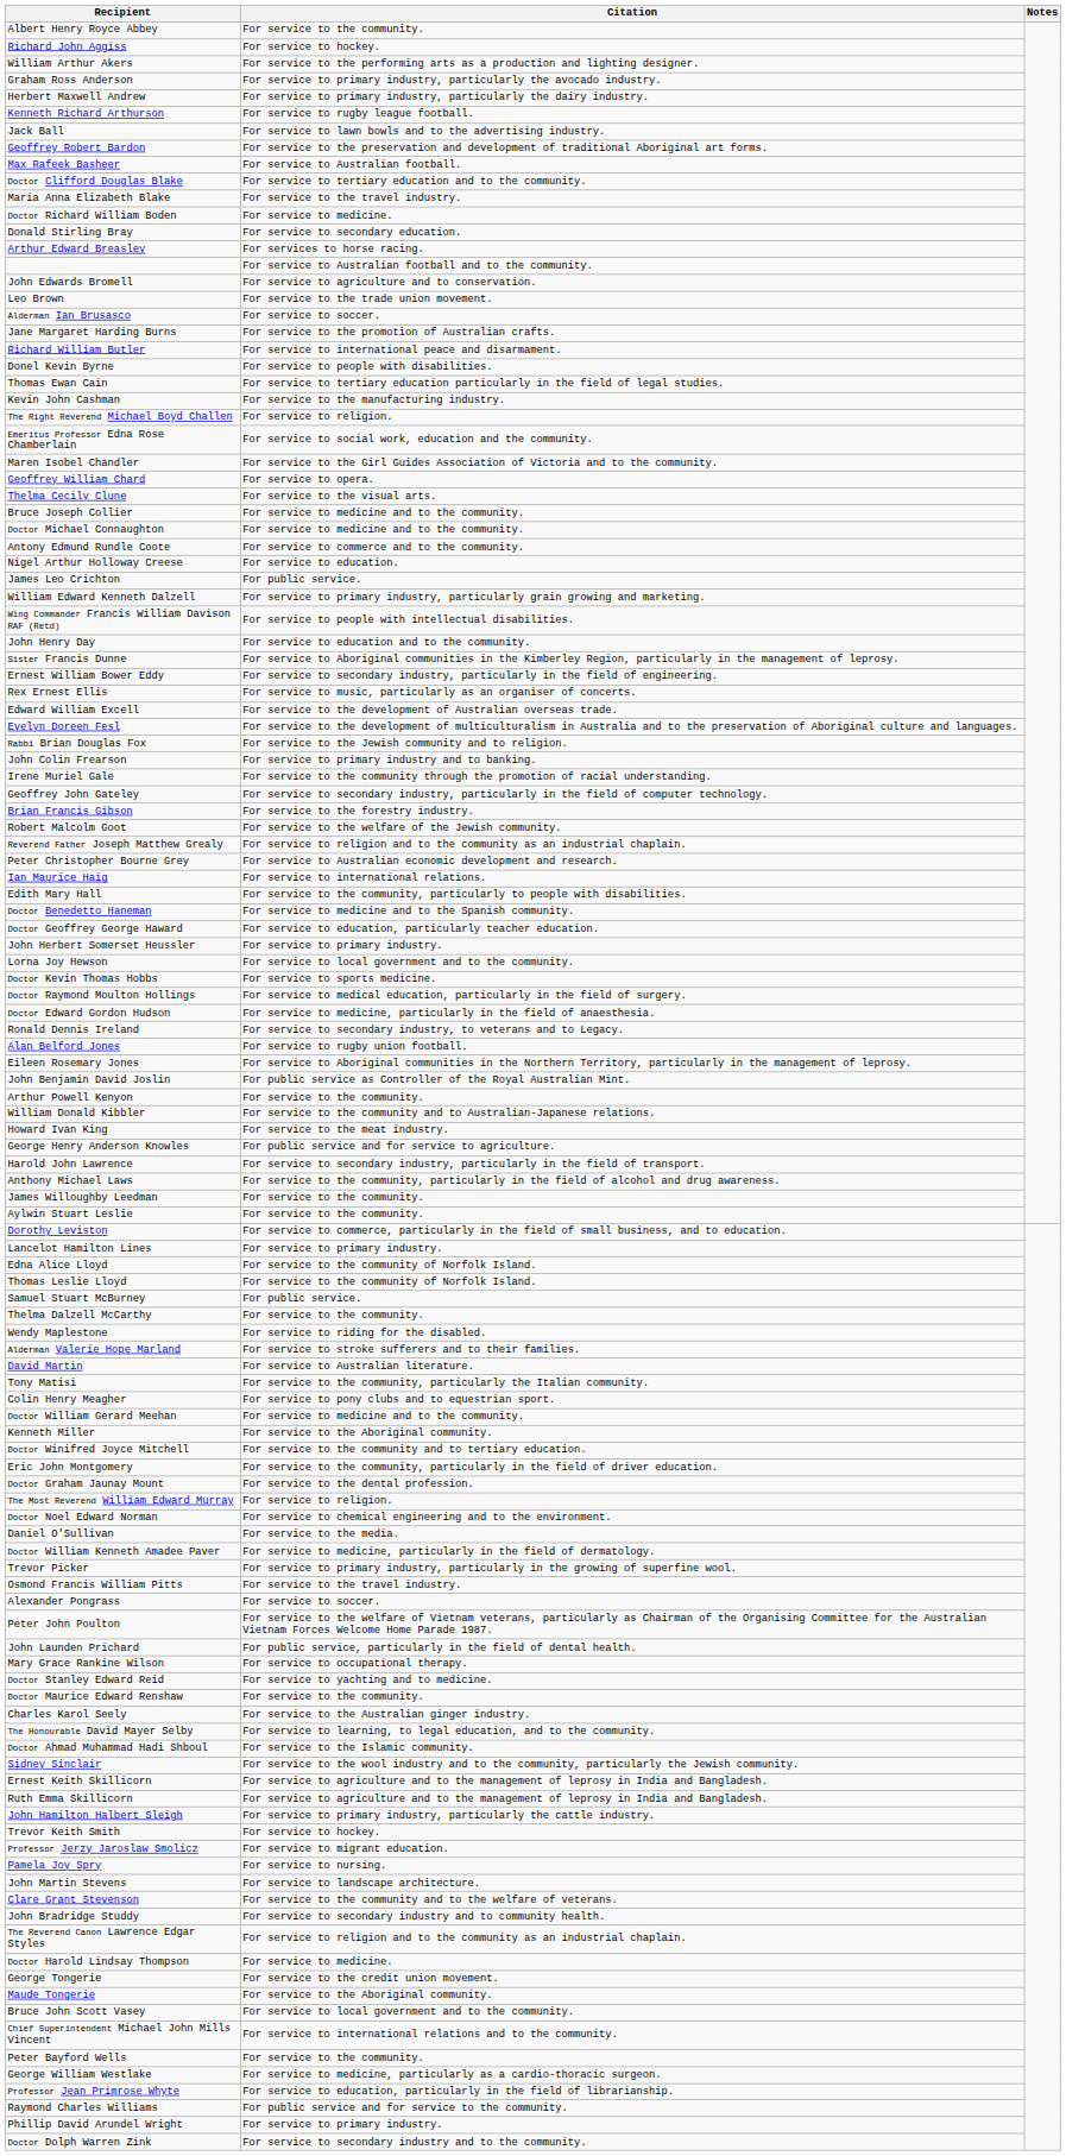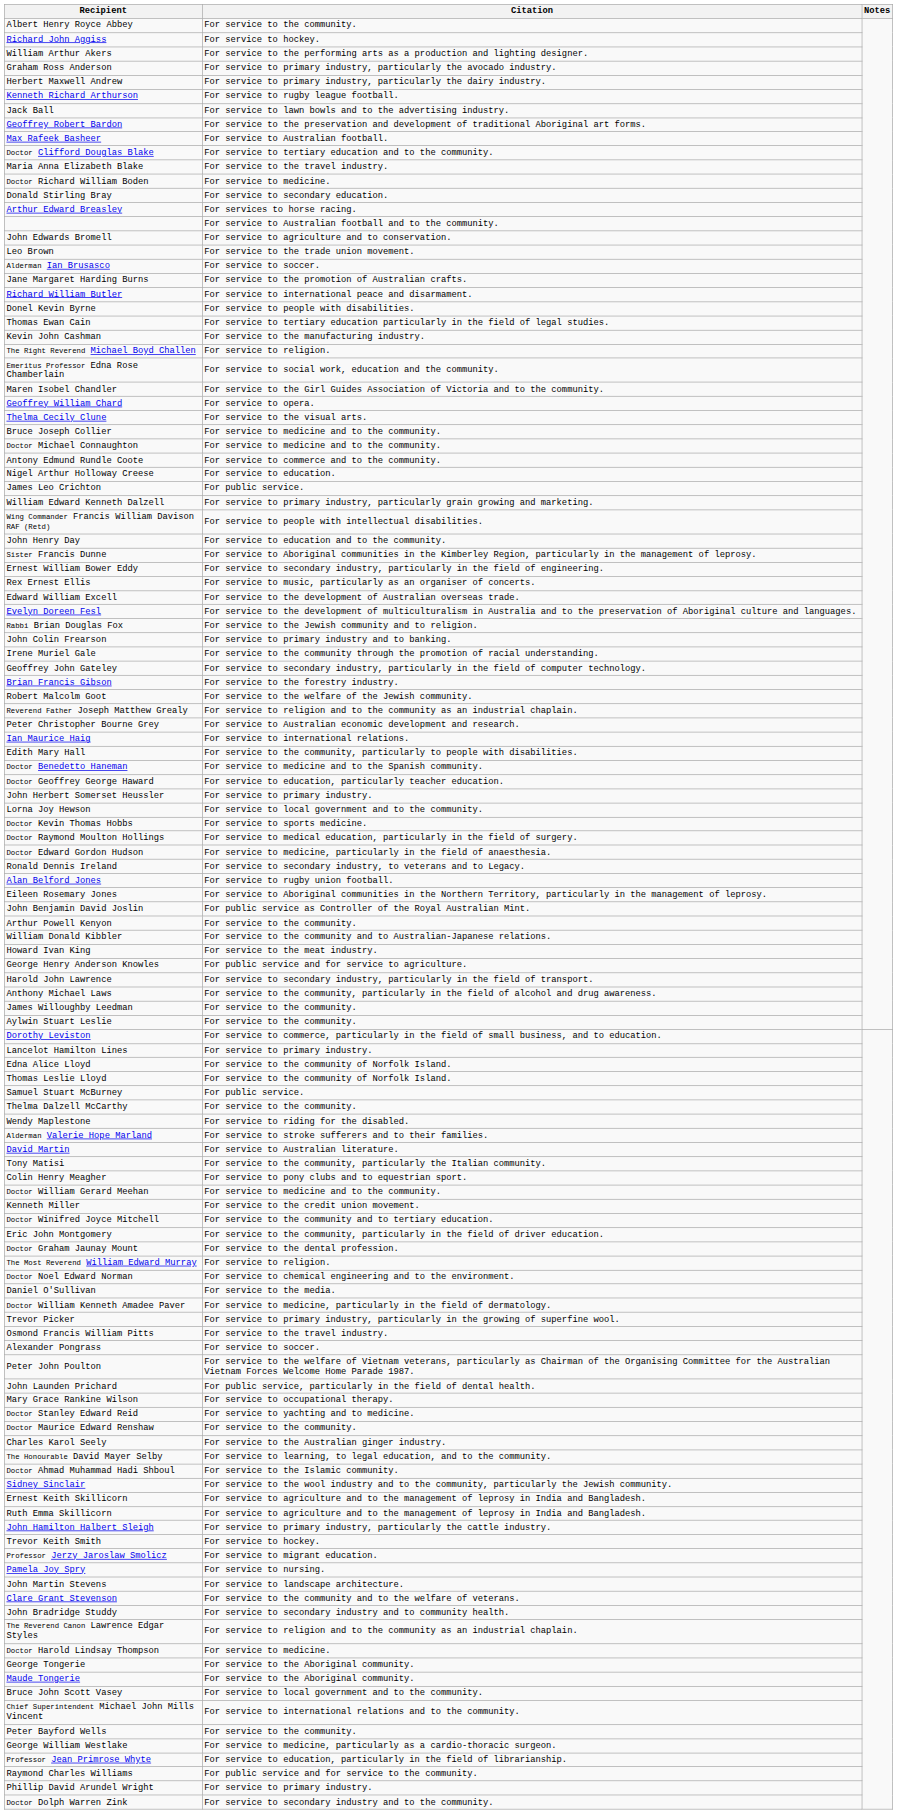Kenneth Miller | Citation: For service to the Aboriginal community. -> For service to the credit union movement.
George Tongerie | Citation: For service to the credit union movement. -> For service to the Aboriginal community.
